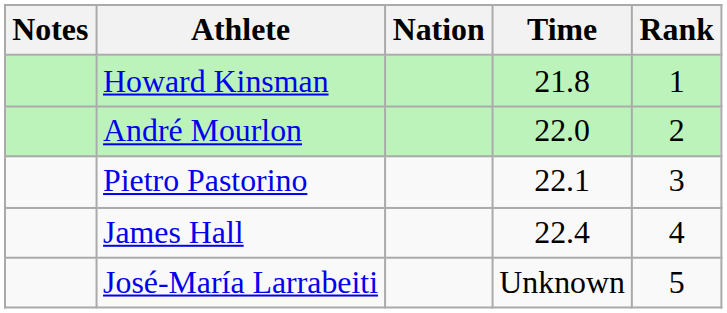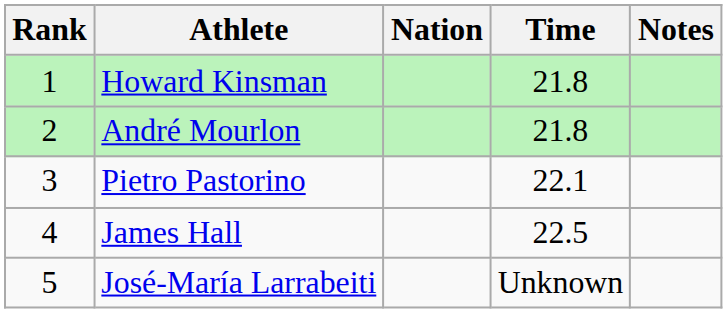columns swapped: Rank <-> Notes
André Mourlon | Time: 22.0 -> 21.8
James Hall | Time: 22.4 -> 22.5
